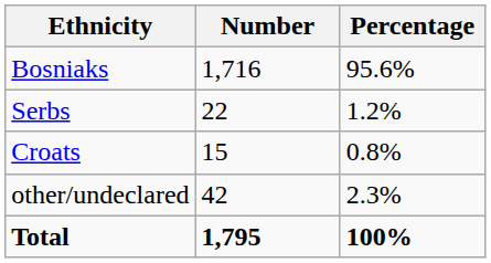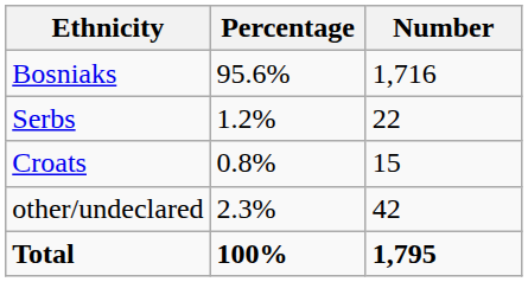columns swapped: Number <-> Percentage
